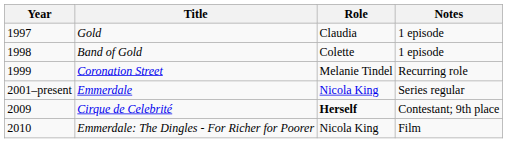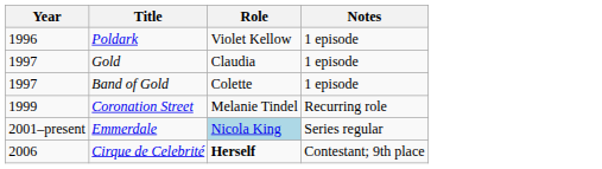+ row: 1996 | Poldark | Violet Kellow | 1 episode
Band of Gold | Year: 1998 -> 1997
Emmerdale | Role: no background -> lightblue background
Cirque de Celebrité | Year: 2009 -> 2006
- row: 2010 | Emmerdale: The Dingles - For Richer for Poorer | Nicola King | Film
